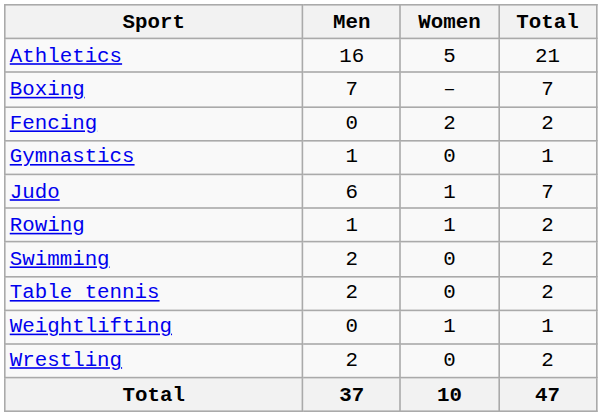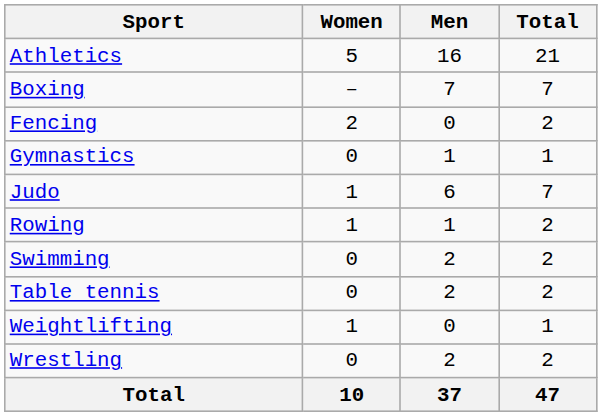columns swapped: Men <-> Women
